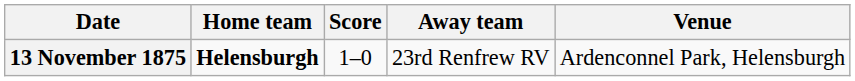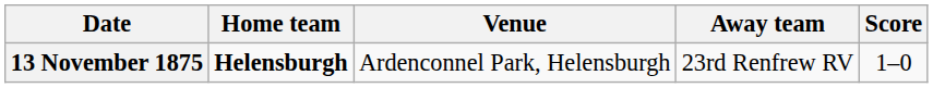columns swapped: Score <-> Venue
